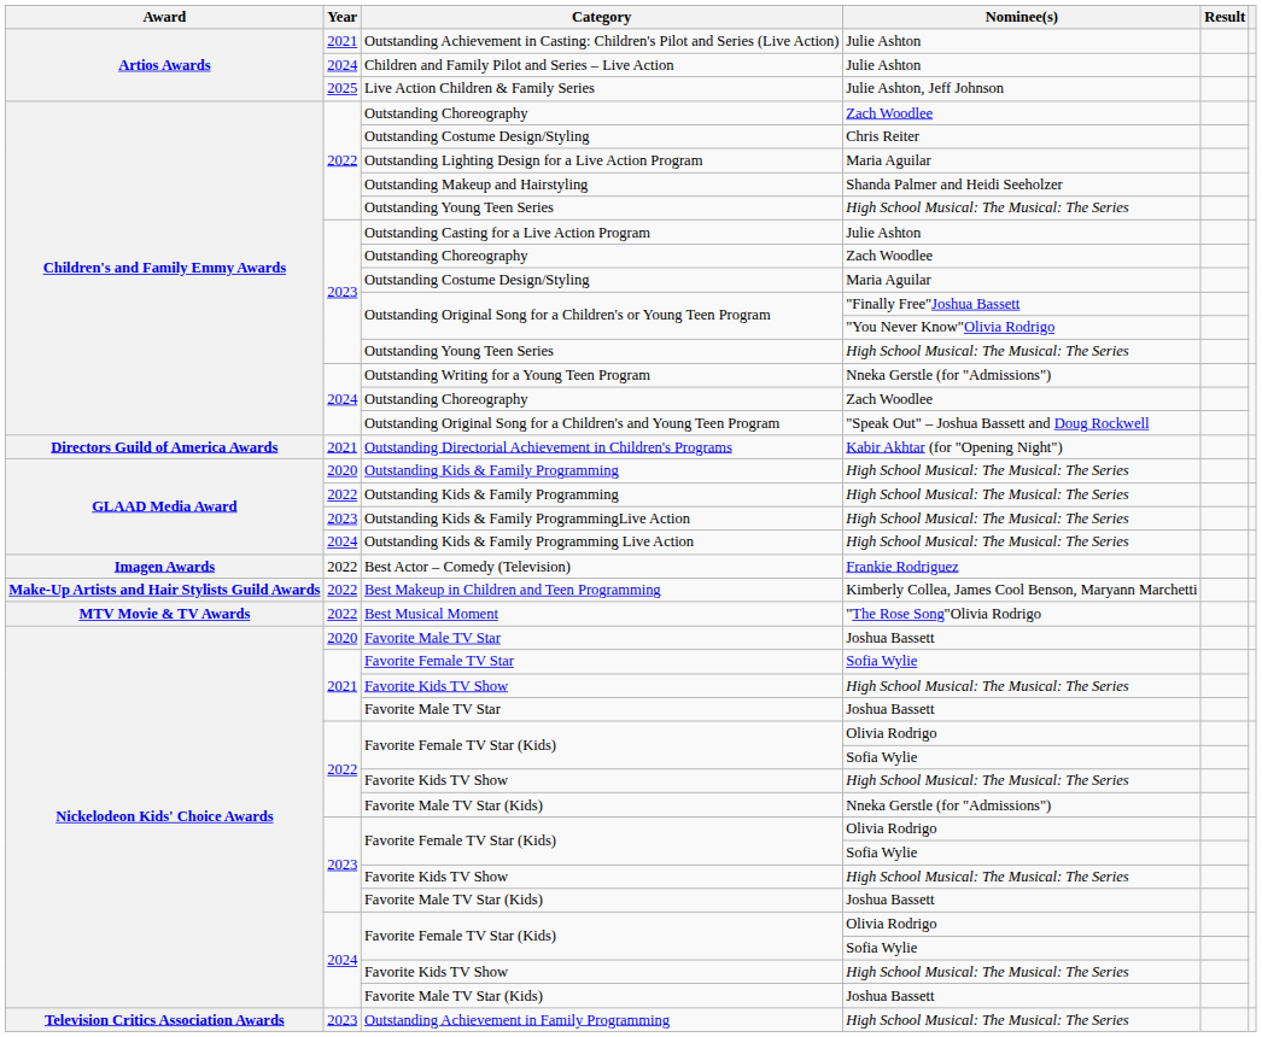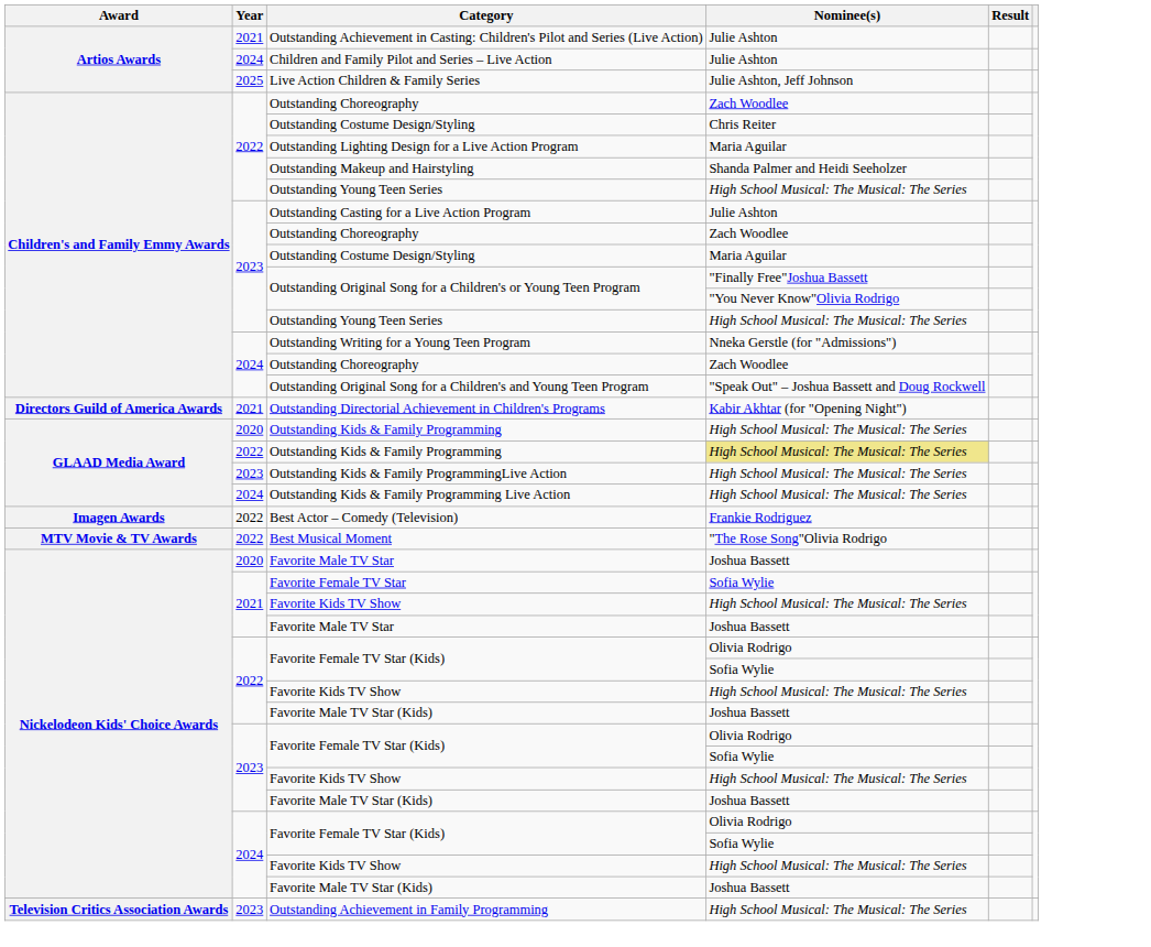2022 / Outstanding Kids & Family Programming | Nominee(s): no background -> khaki background
- row: Make-Up Artists and Hair Stylists Guild Awards | 2022 | Best Makeup in Children and Teen Programming | Kimberly Collea, James Cool Benson, Maryann Marchetti
2022 / Favorite Male TV Star (Kids) | Nominee(s): Nneka Gerstle (for "Admissions") -> Joshua Bassett
